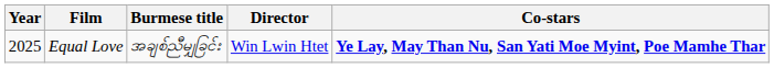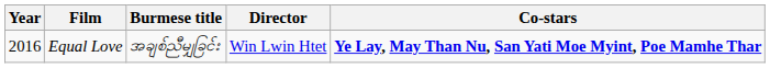Equal Love | Year: 2025 -> 2016
